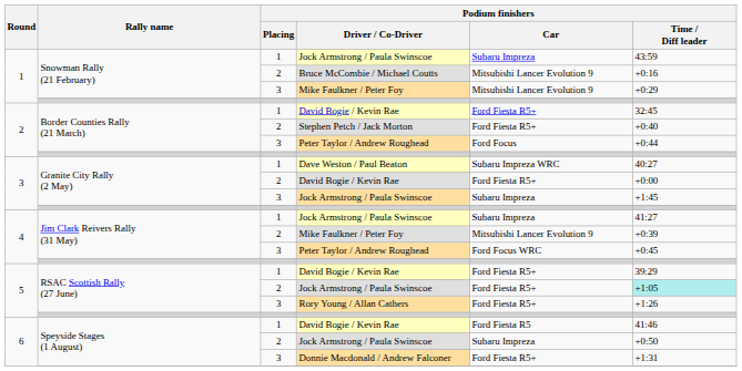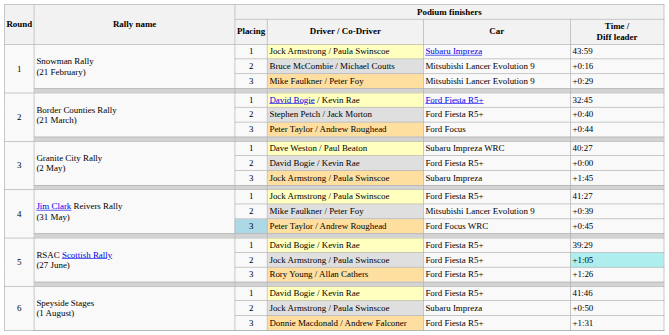4 / Jock Armstrong / Paula Swinscoe | Podium finishers / Car: Subaru Impreza -> Ford Fiesta R5+
4 / Peter Taylor / Andrew Roughead | Podium finishers / Placing: no background -> lightblue background
6 / David Bogie / Kevin Rae | Podium finishers / Car: Ford Fiesta R5 -> Ford Fiesta R5+
